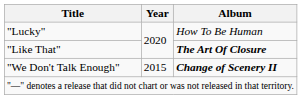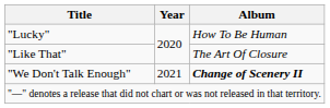"Like That" | Album: bold -> normal
"We Don't Talk Enough" | Year: 2015 -> 2021
